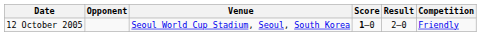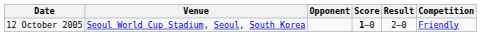columns swapped: Venue <-> Opponent
